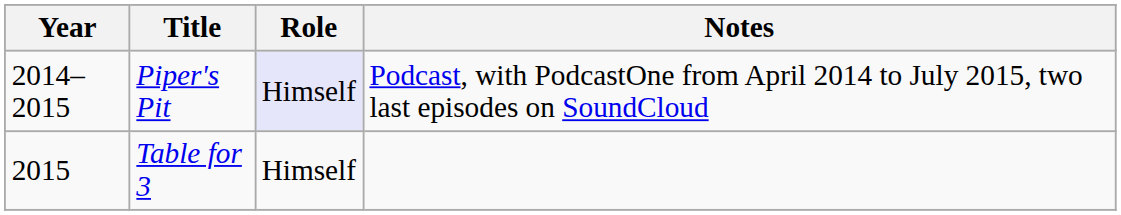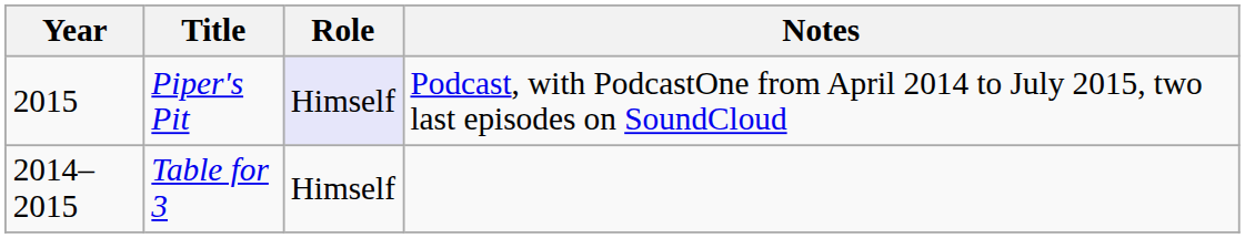Piper's Pit | Year: 2014–2015 -> 2015
Table for 3 | Year: 2015 -> 2014–2015
